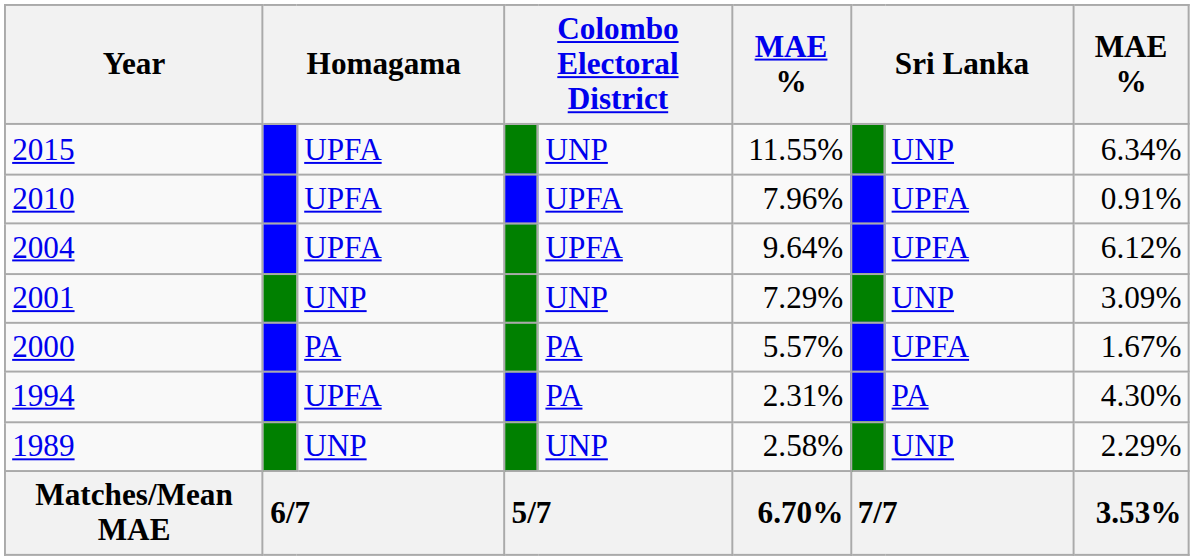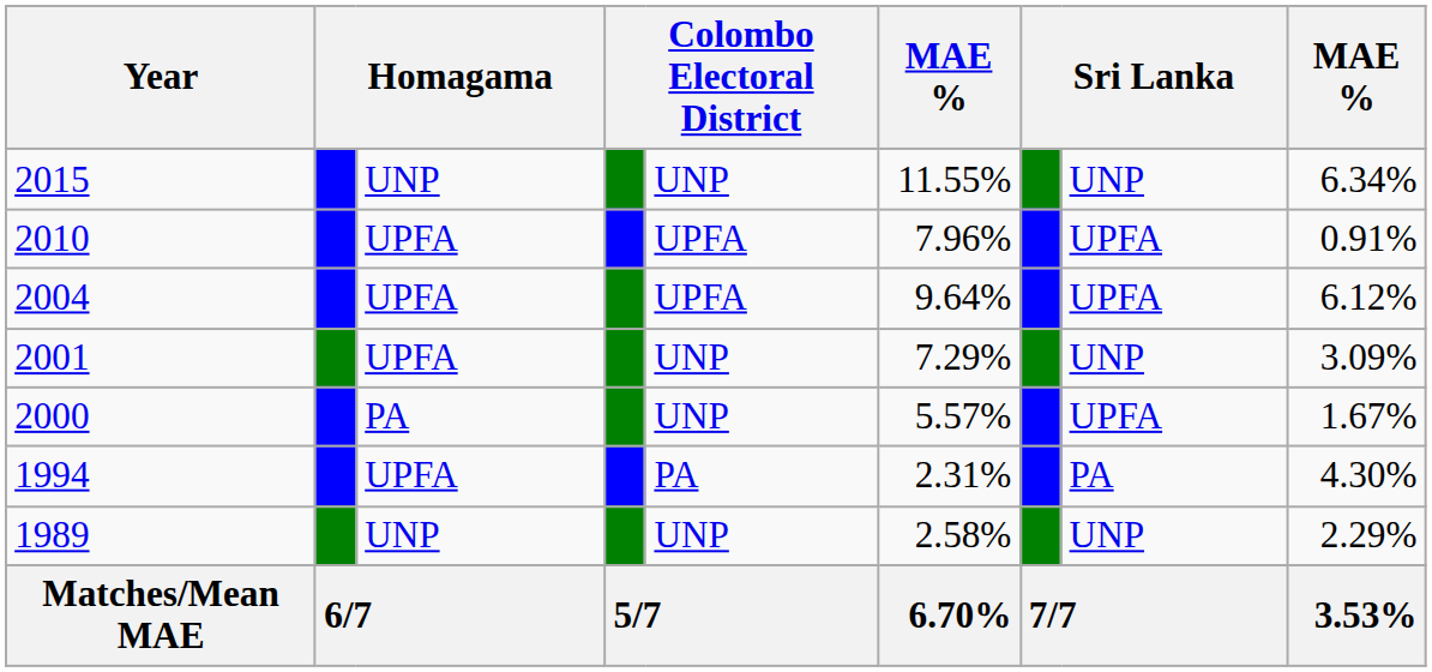2015 | column 3: UPFA -> UNP
2001 | column 3: UNP -> UPFA
2000 | column 5: PA -> UNP
